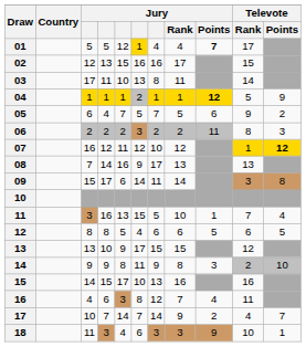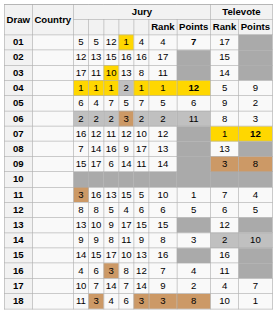03 | column 5: no background -> gold background
18 | Jury / Points: 9 -> 8
